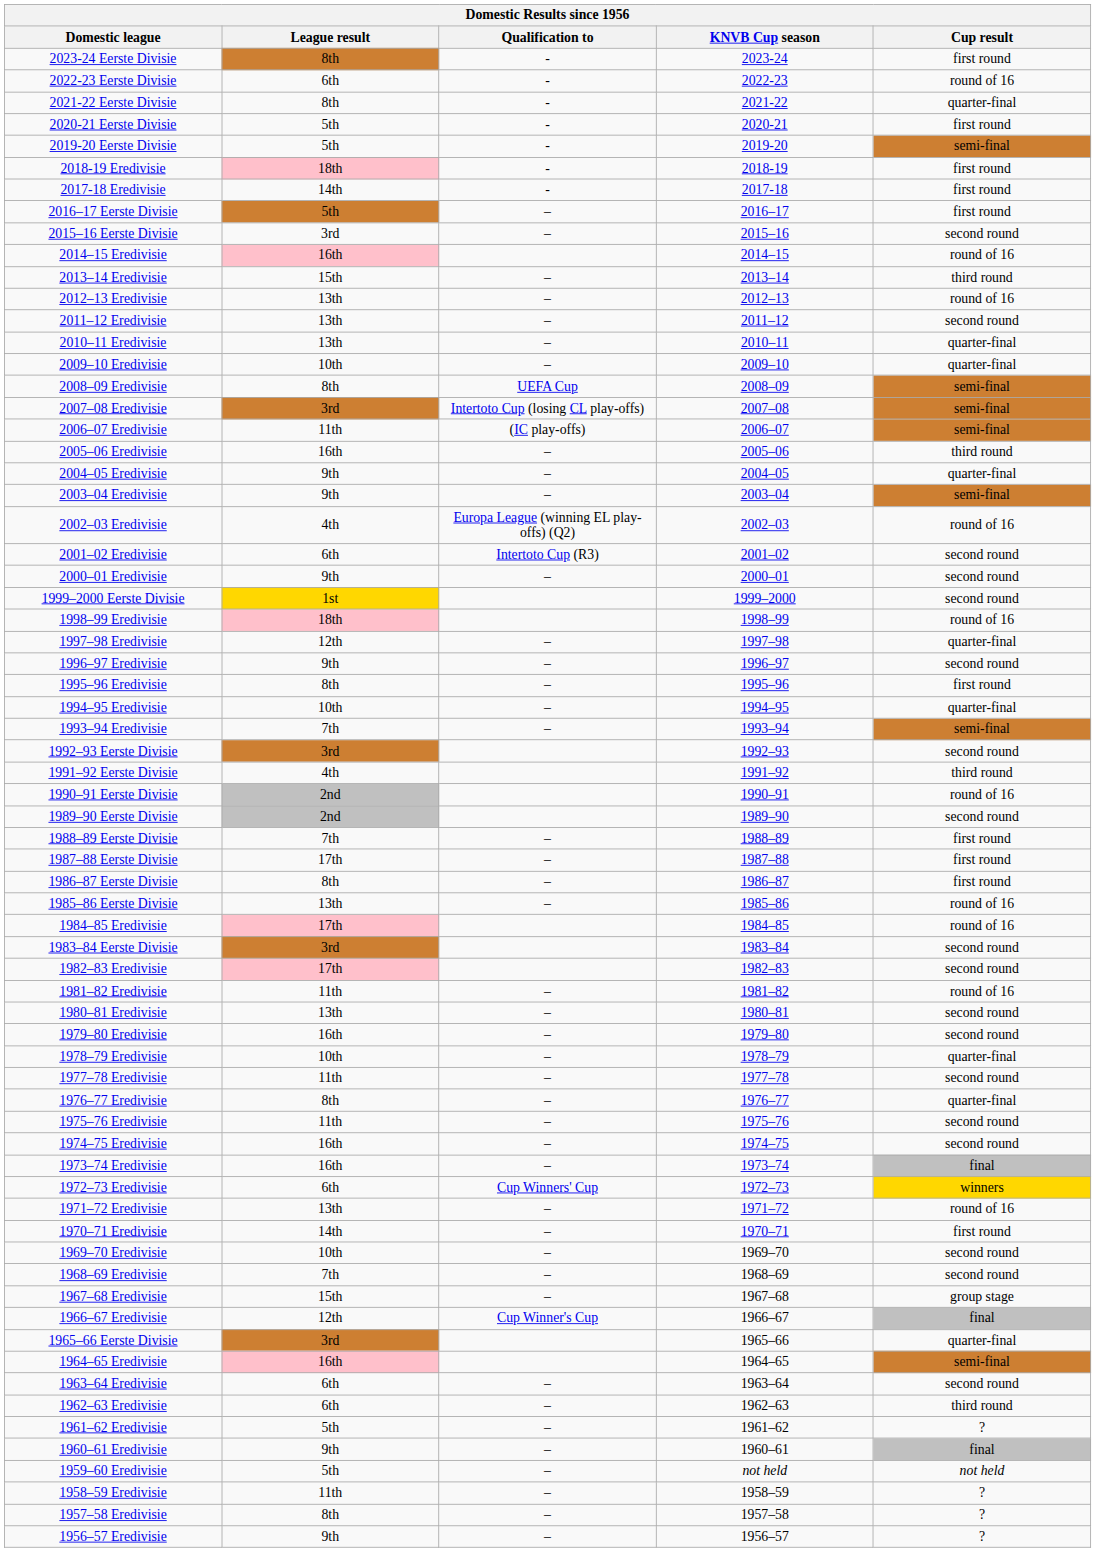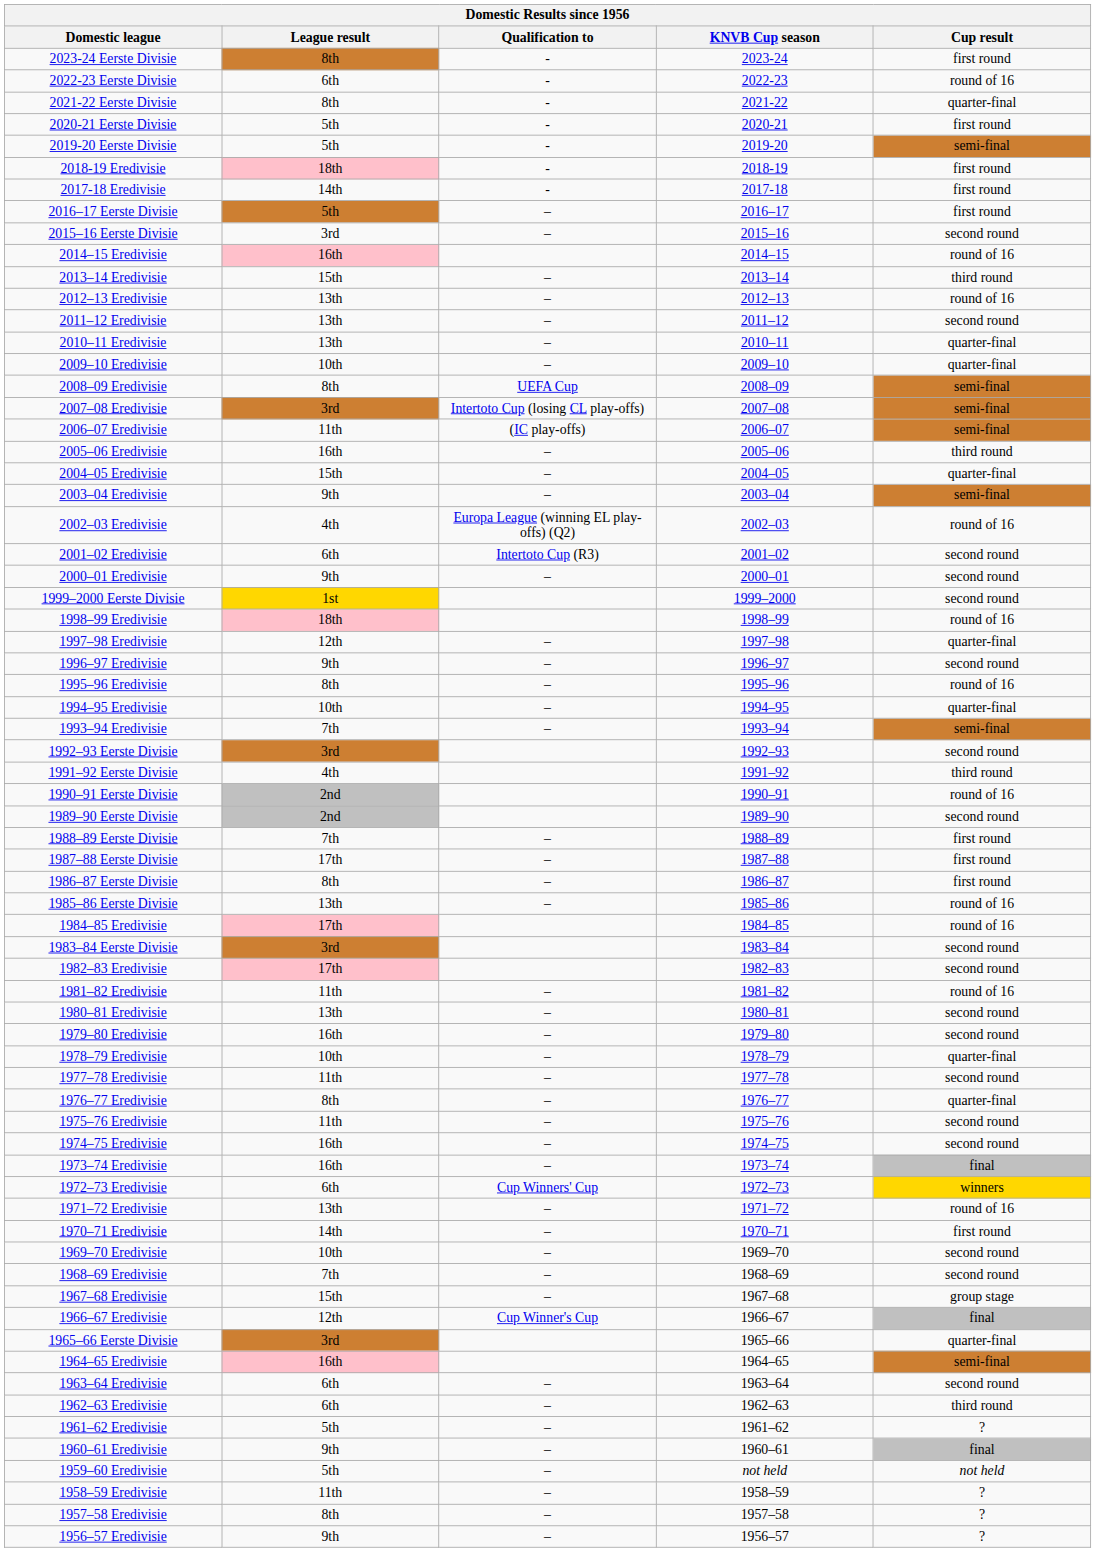2004–05 Eredivisie | League result: 9th -> 15th
1995–96 Eredivisie | Cup result: first round -> round of 16
